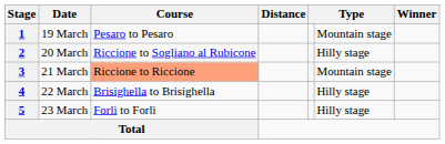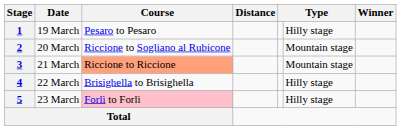1 | column 6: Mountain stage -> Hilly stage
2 | column 6: Hilly stage -> Mountain stage
5 | Course: no background -> pink background
